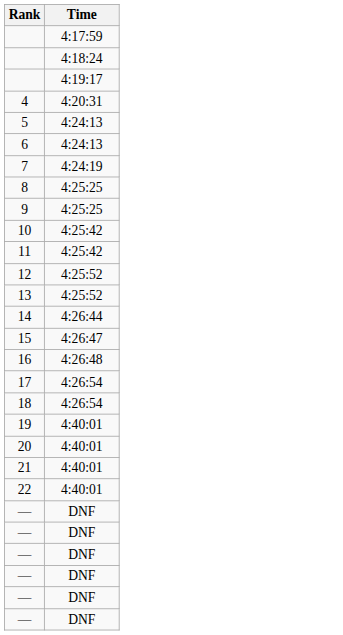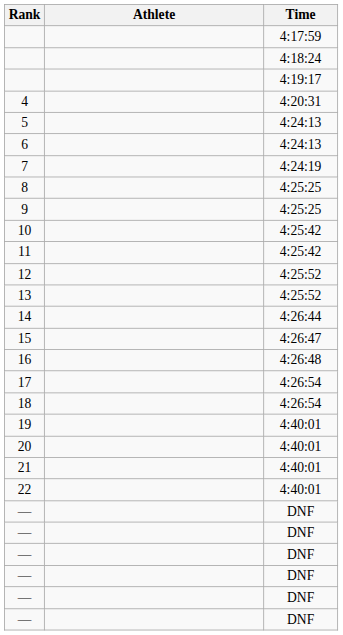+ column: Athlete
